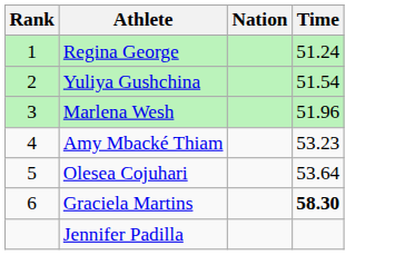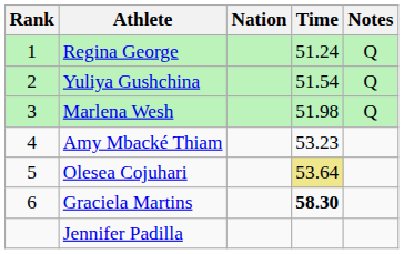+ column: Notes | Q | Q | Q
Marlena Wesh | Time: 51.96 -> 51.98
Olesea Cojuhari | Time: no background -> khaki background
